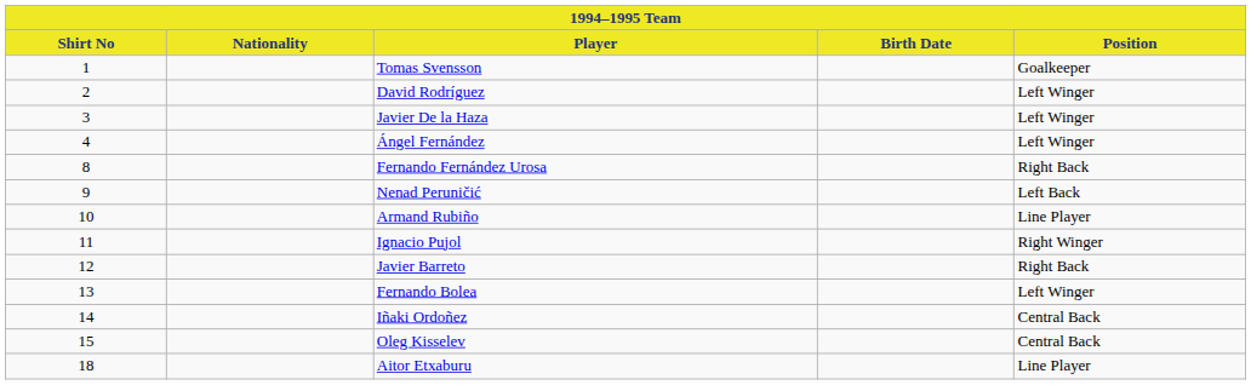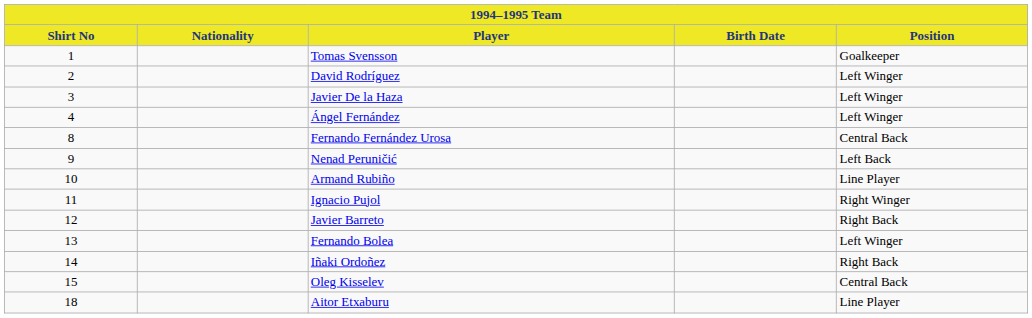Fernando Fernández Urosa | Position: Right Back -> Central Back
Iñaki Ordoñez | Position: Central Back -> Right Back
